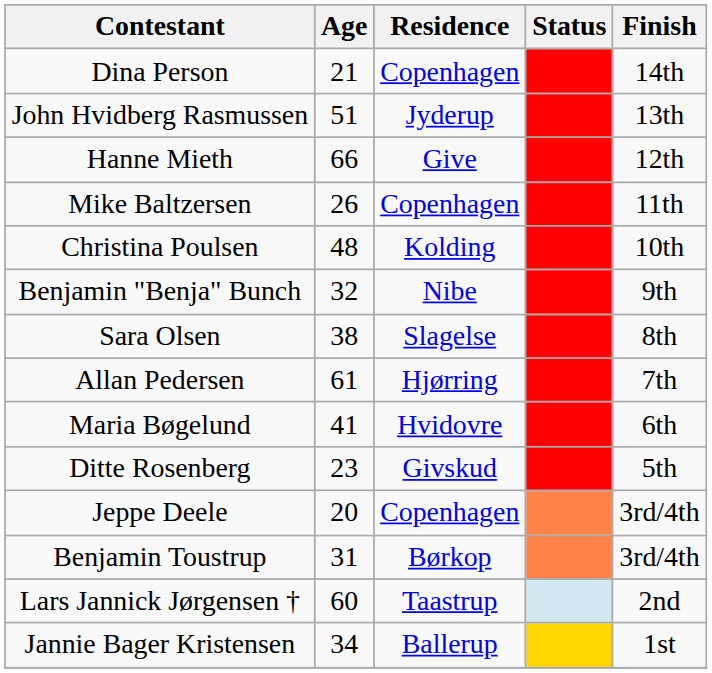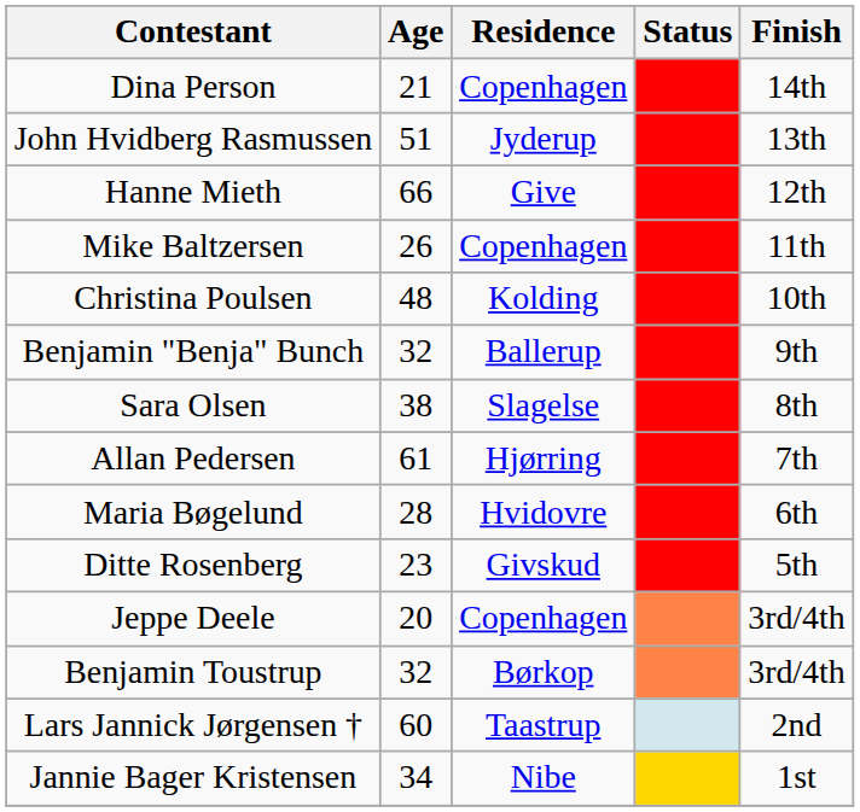Benjamin "Benja" Bunch | Residence: Nibe -> Ballerup
Maria Bøgelund | Age: 41 -> 28
Benjamin Toustrup | Age: 31 -> 32
Jannie Bager Kristensen | Residence: Ballerup -> Nibe
